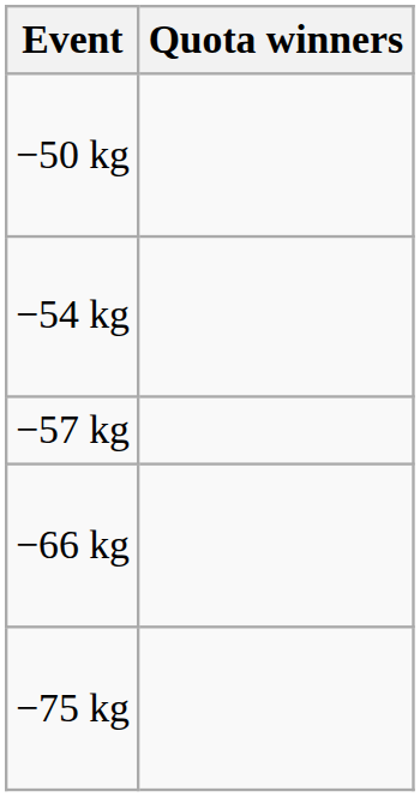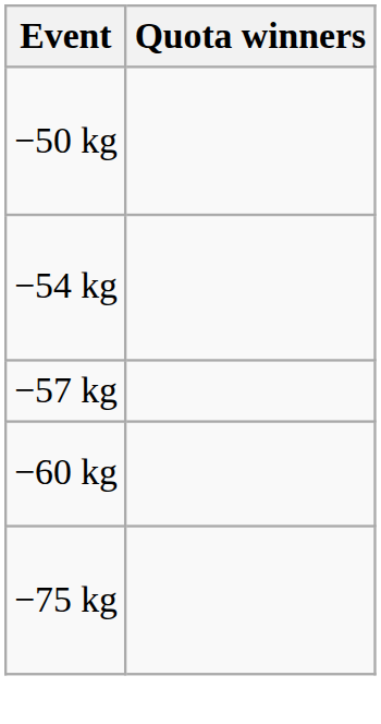+ row: −60 kg
- row: −66 kg
